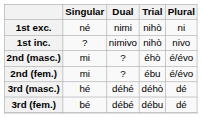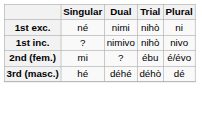- row: 2nd (masc.) | mi | ? | éhò | é/évo
- row: 3rd (fem.) | bé | débé | débu | dé
